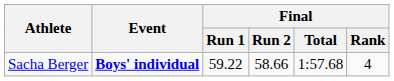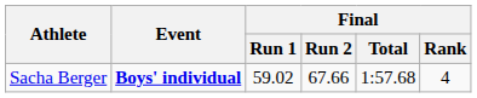Sacha Berger | Final / Run 1: 59.22 -> 59.02
Sacha Berger | Final / Run 2: 58.66 -> 67.66
